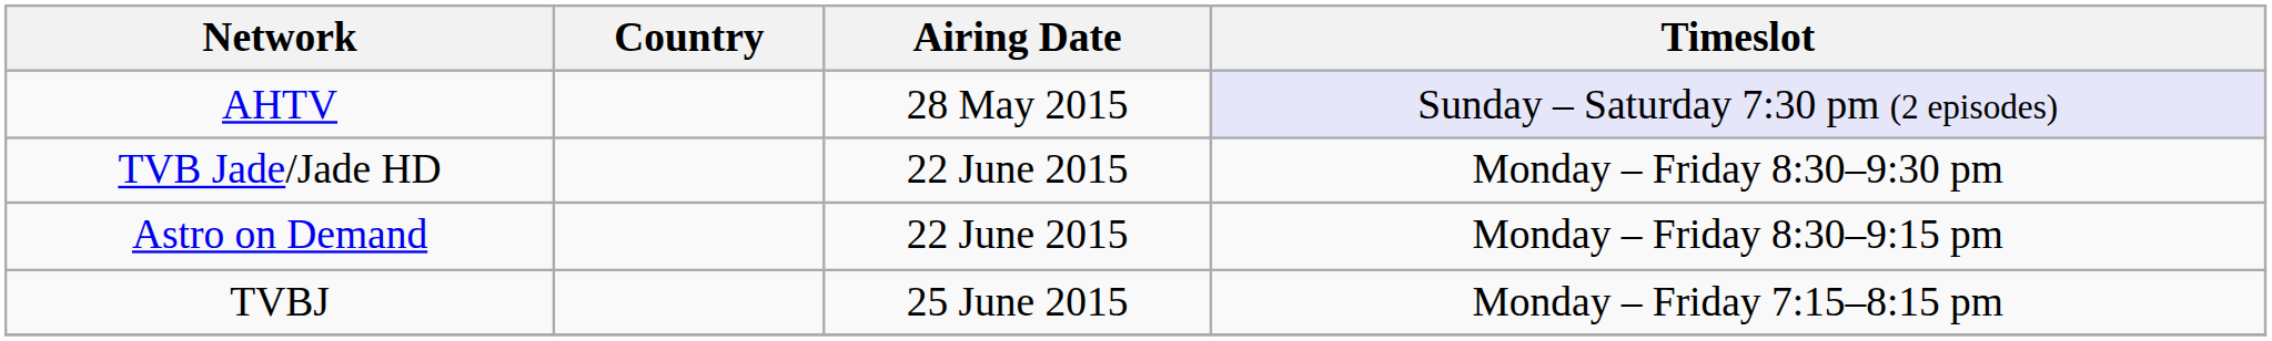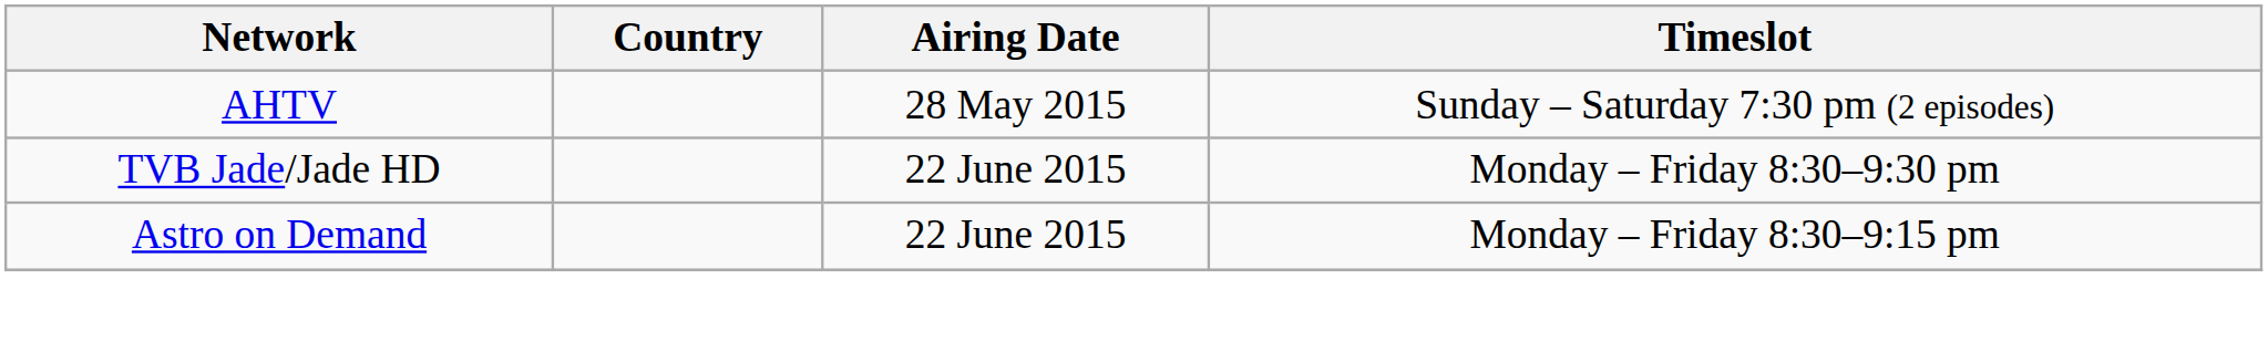AHTV | Timeslot: lavender background -> no background
- row: TVBJ | 25 June 2015 | Monday – Friday 7:15–8:15 pm
